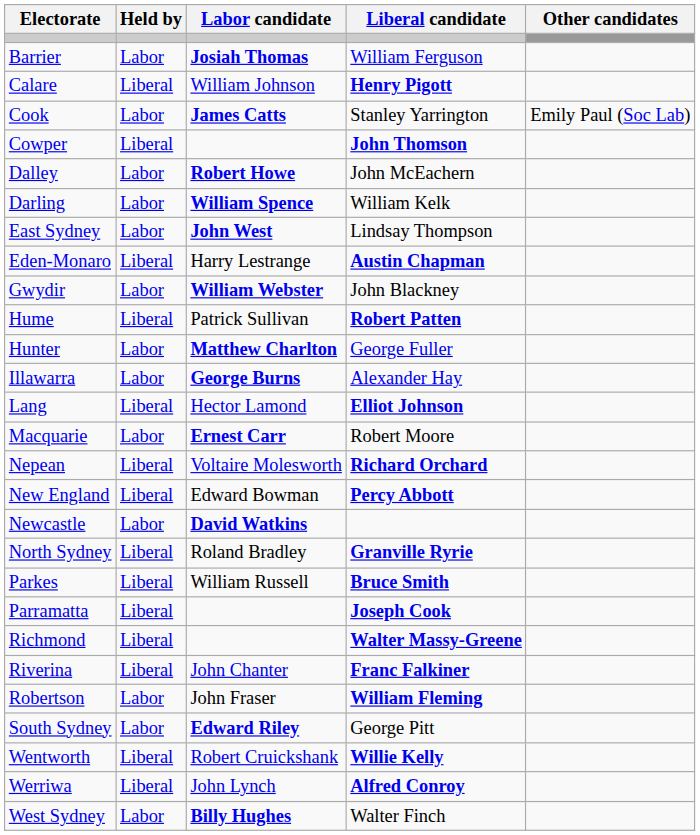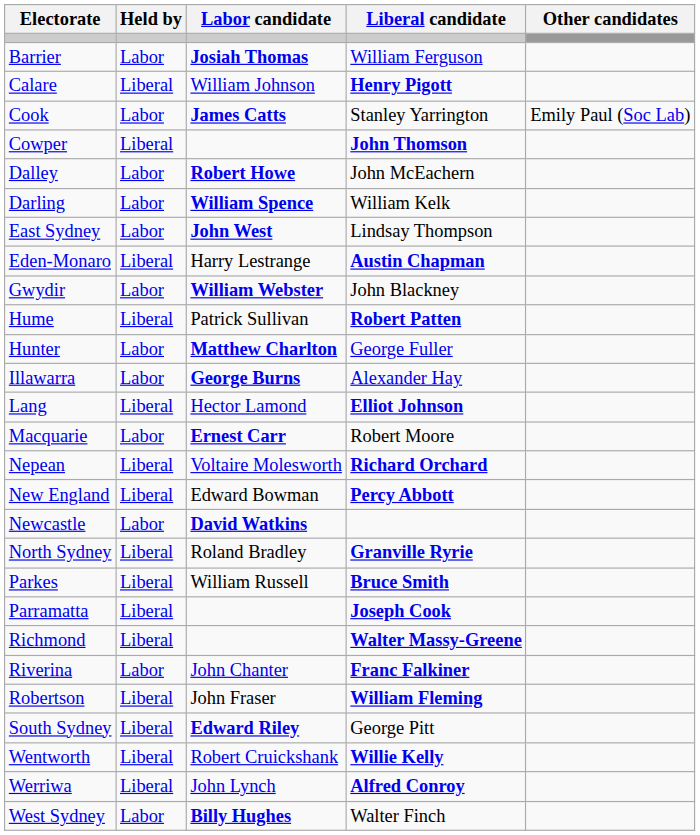Riverina | Held by: Liberal -> Labor
Robertson | Held by: Labor -> Liberal
South Sydney | Held by: Labor -> Liberal
